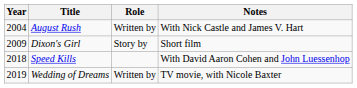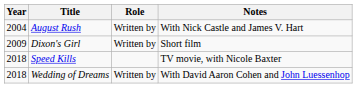Dixon's Girl | Role: Story by -> Written by
Speed Kills | Notes: With David Aaron Cohen and John Luessenhop -> TV movie, with Nicole Baxter
Wedding of Dreams | Year: 2019 -> 2018
Wedding of Dreams | Notes: TV movie, with Nicole Baxter -> With David Aaron Cohen and John Luessenhop
